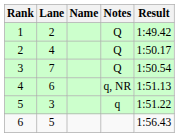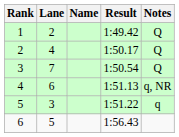columns swapped: Result <-> Notes
